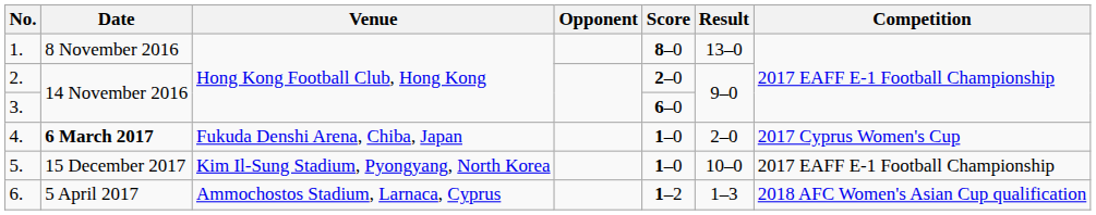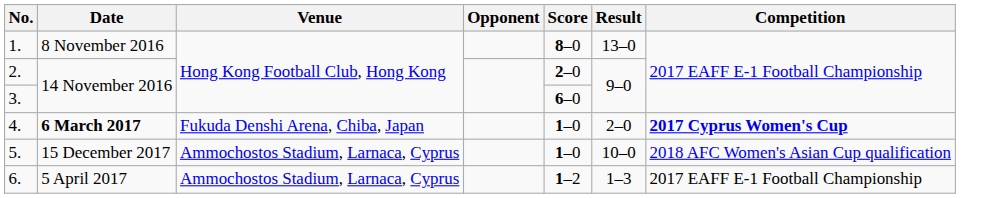4. | Competition: normal -> bold
5. | Venue: Kim Il-Sung Stadium, Pyongyang, North Korea -> Ammochostos Stadium, Larnaca, Cyprus
5. | Competition: 2017 EAFF E-1 Football Championship -> 2018 AFC Women's Asian Cup qualification
6. | Competition: 2018 AFC Women's Asian Cup qualification -> 2017 EAFF E-1 Football Championship
